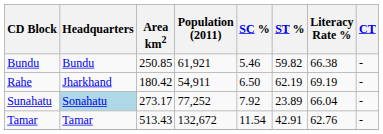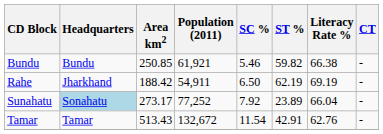Rahe | Area km2: 180.42 -> 188.42
